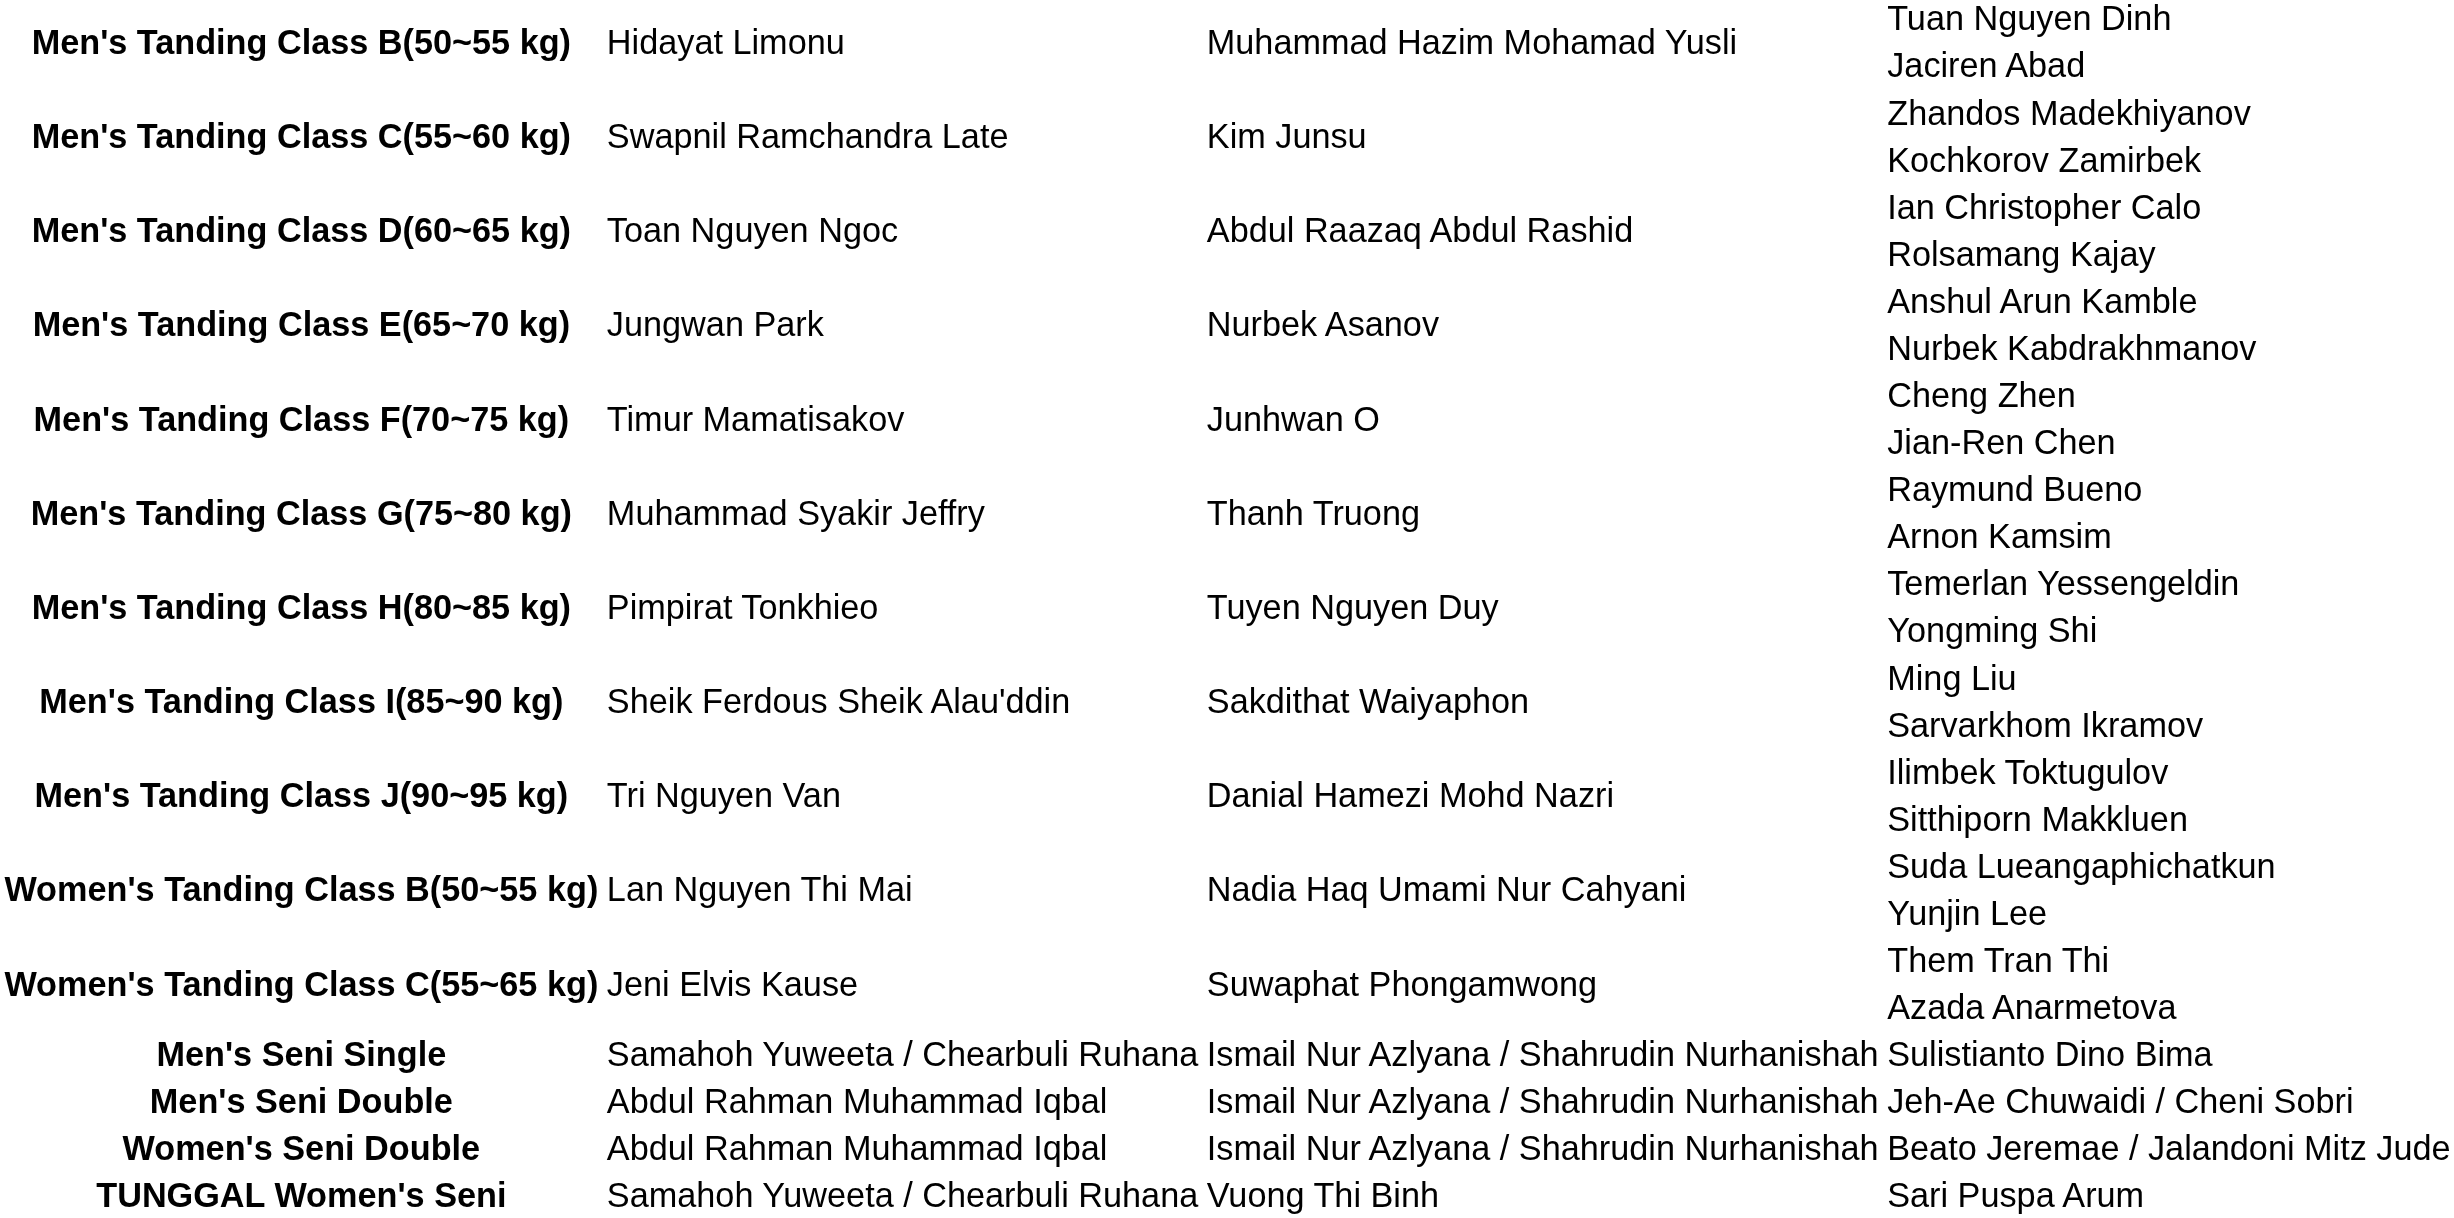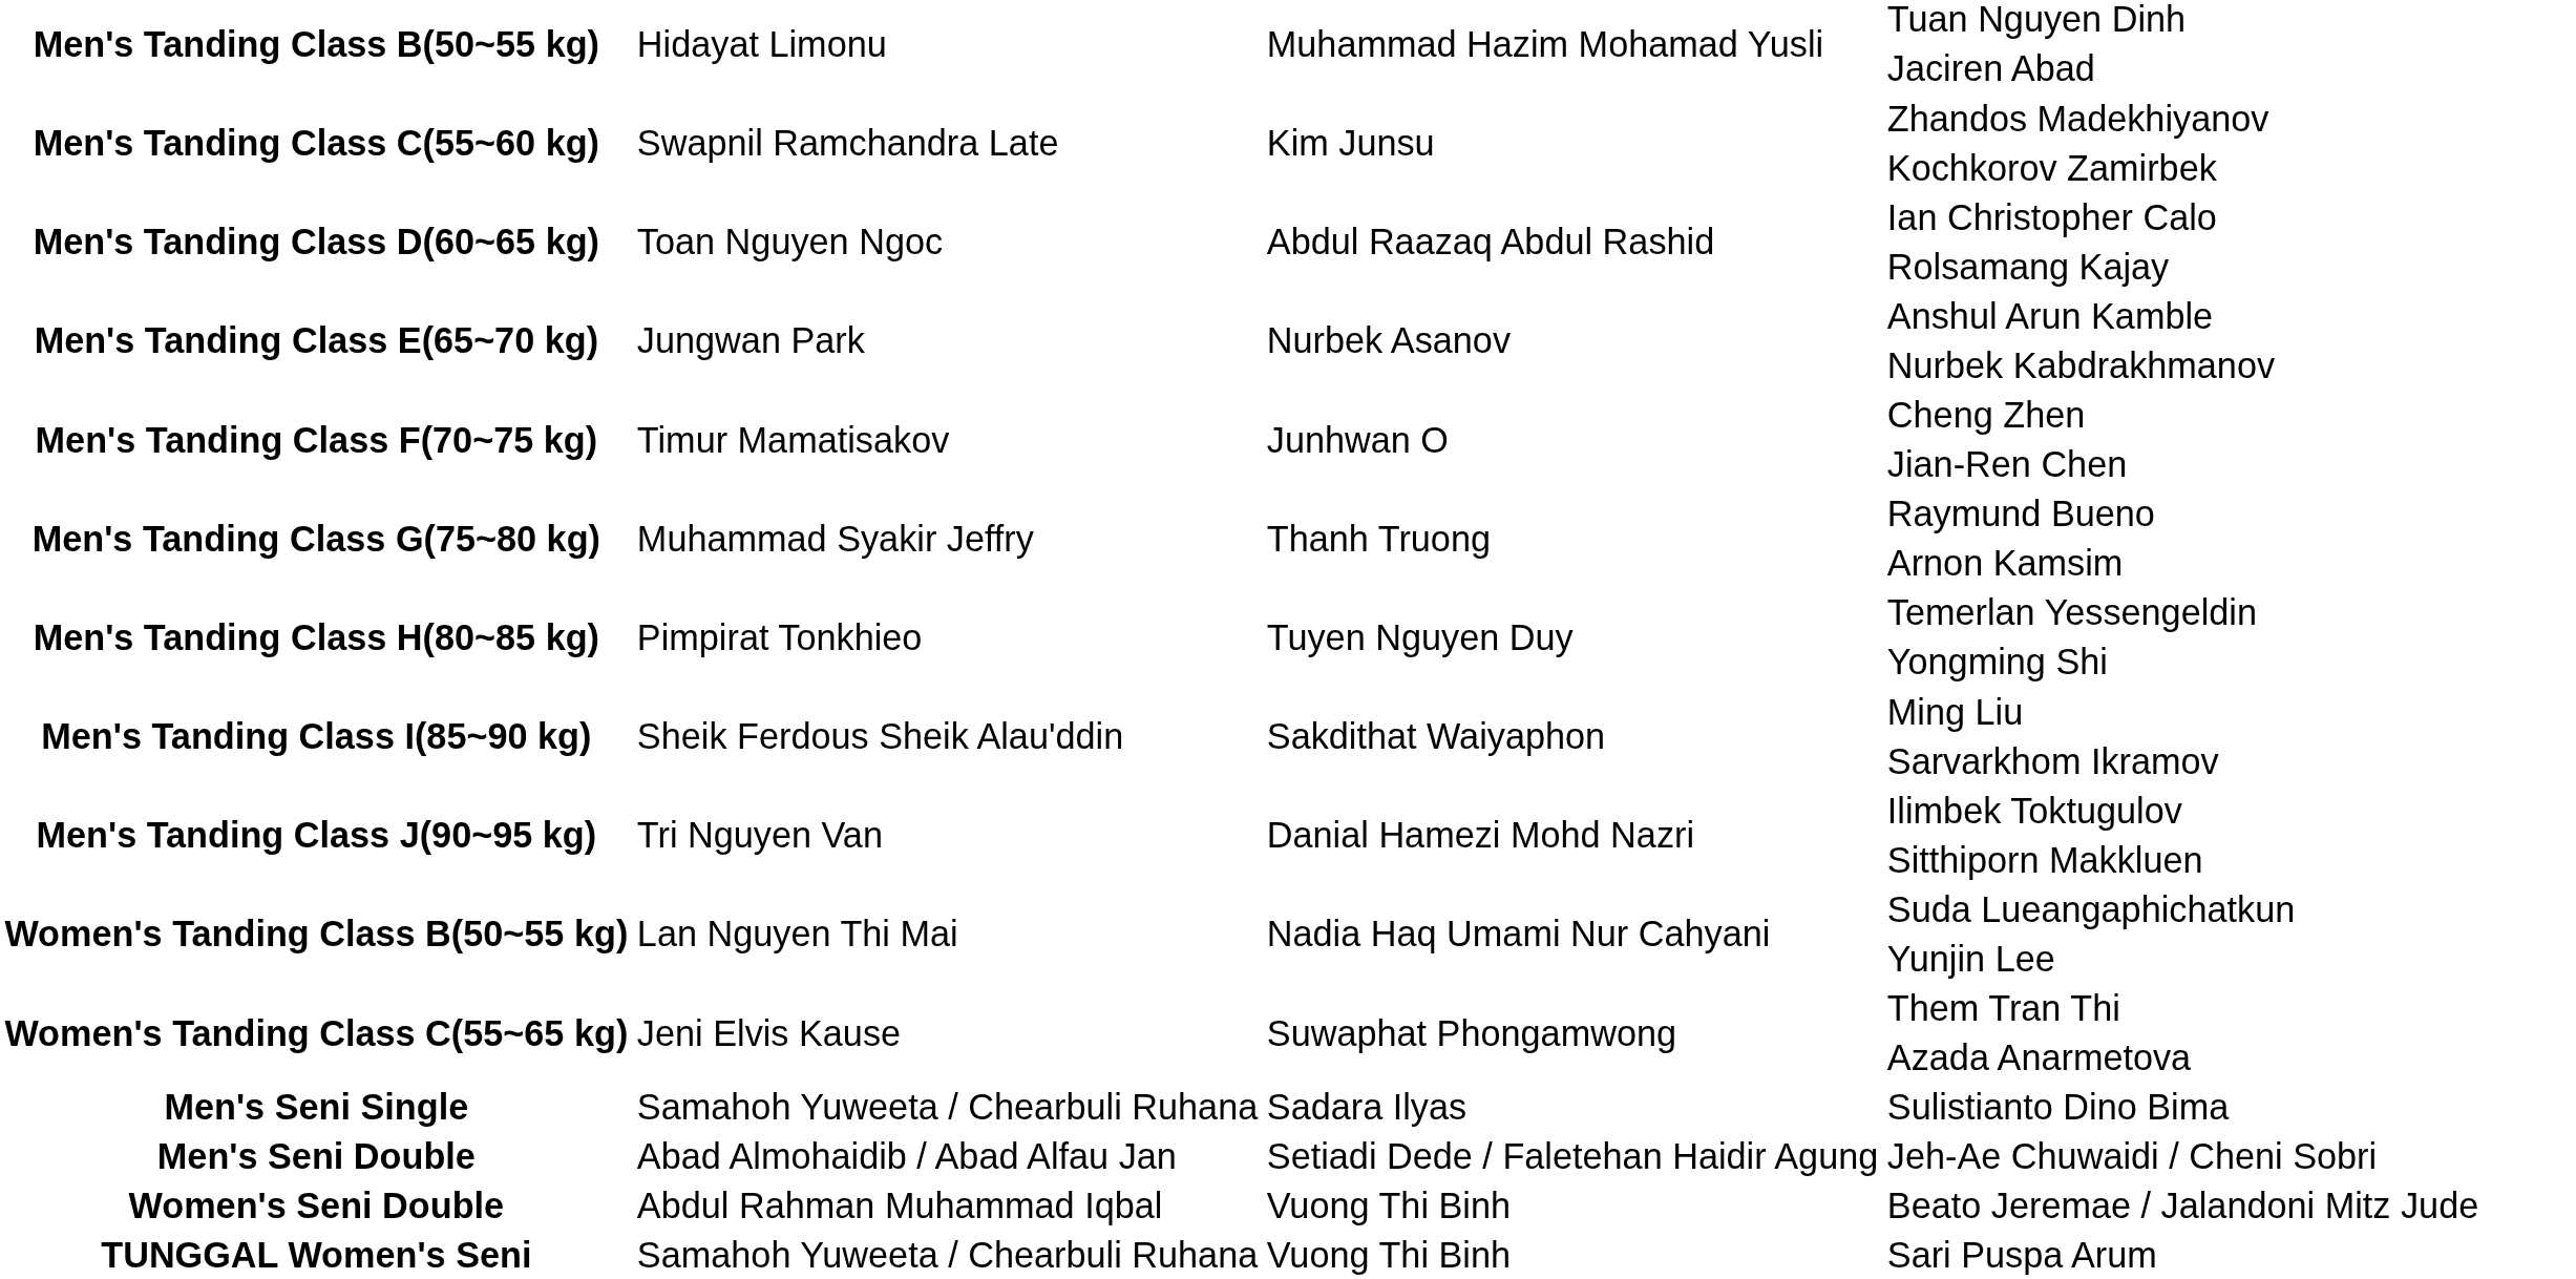Sulistianto Dino Bima | column 3: Ismail Nur Azlyana / Shahrudin Nurhanishah -> Sadara Ilyas
Jeh-Ae Chuwaidi / Cheni Sobri | column 2: Abdul Rahman Muhammad Iqbal -> Abad Almohaidib / Abad Alfau Jan
Jeh-Ae Chuwaidi / Cheni Sobri | column 3: Ismail Nur Azlyana / Shahrudin Nurhanishah -> Setiadi Dede / Faletehan Haidir Agung
Beato Jeremae / Jalandoni Mitz Jude | column 3: Ismail Nur Azlyana / Shahrudin Nurhanishah -> Vuong Thi Binh
